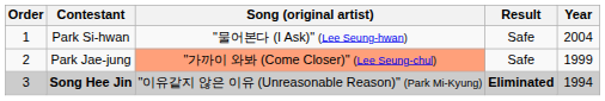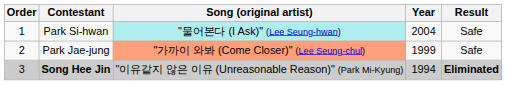columns swapped: Year <-> Result
Park Si-hwan | Song (original artist): no background -> paleturquoise background
